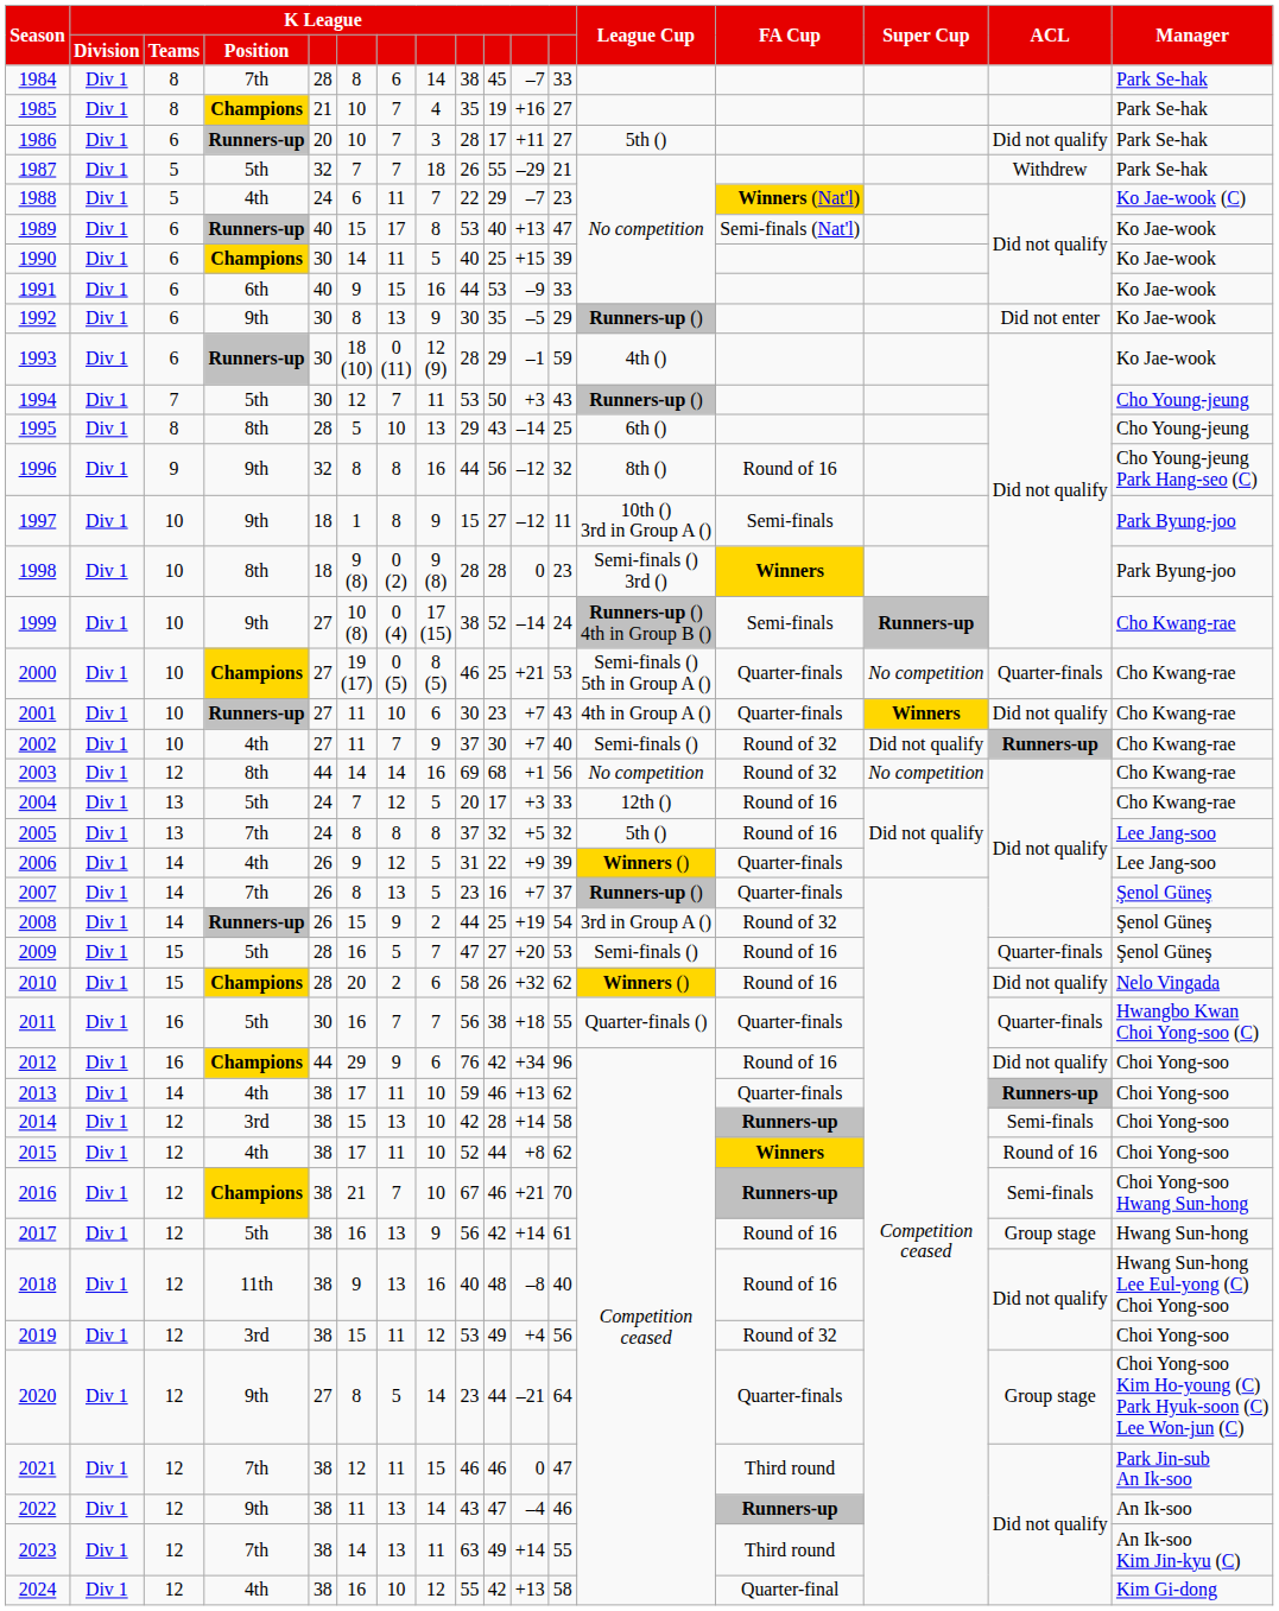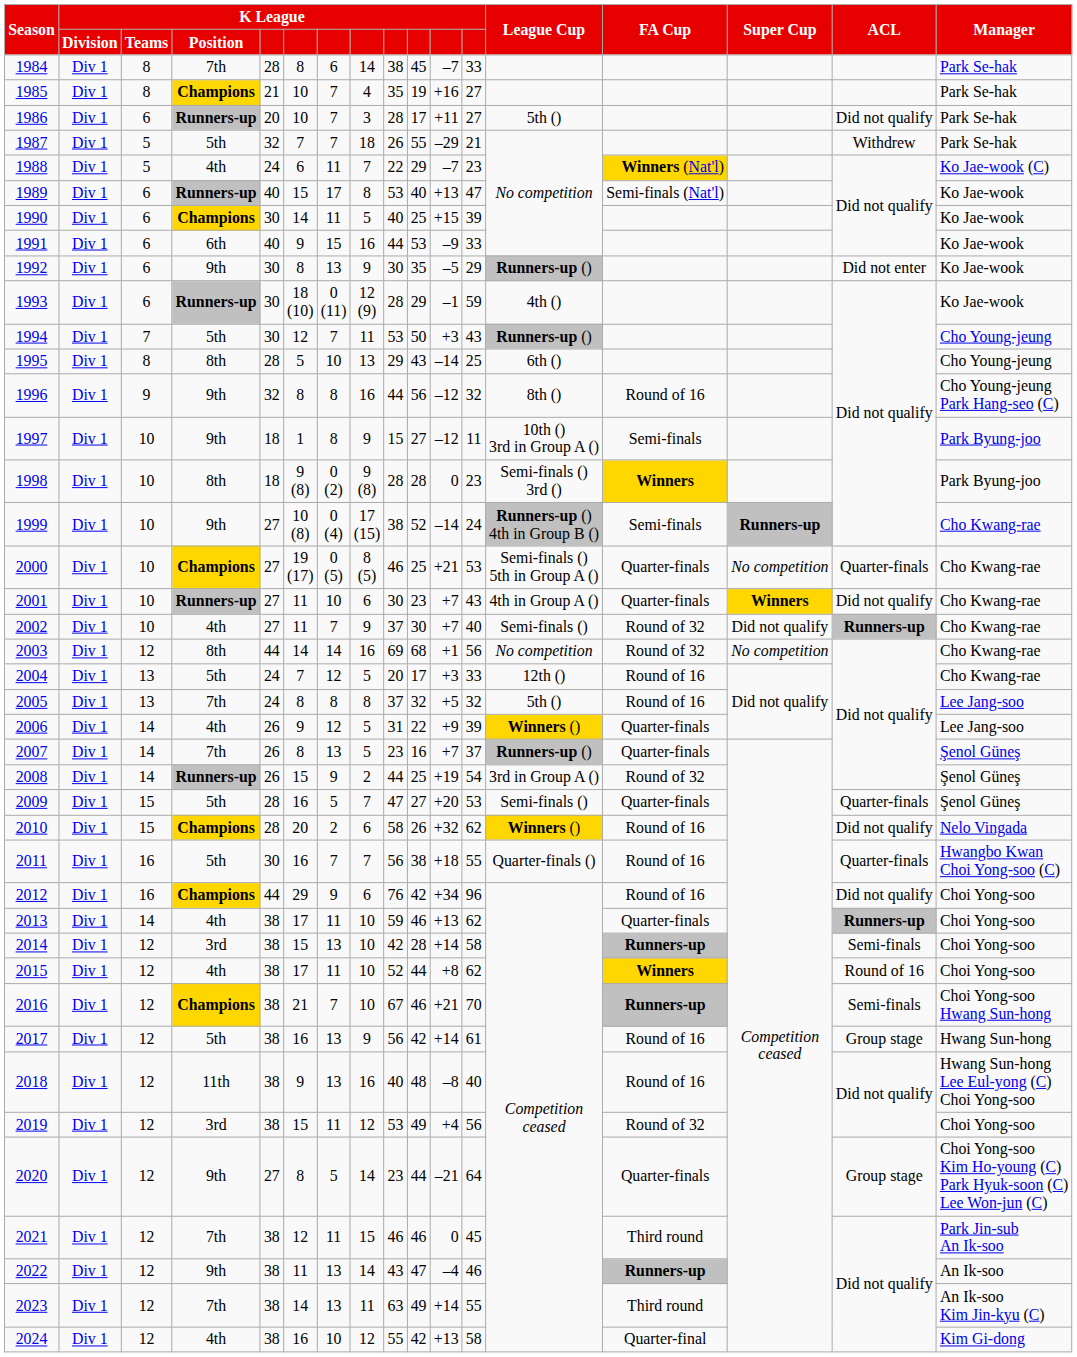2009 | FA Cup: Round of 16 -> Quarter-finals
2011 | FA Cup: Quarter-finals -> Round of 16
2021 | column 12: 47 -> 45
